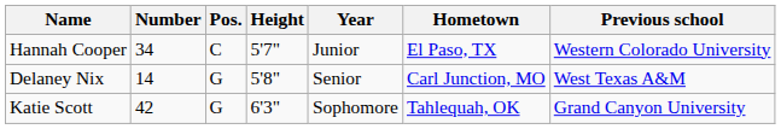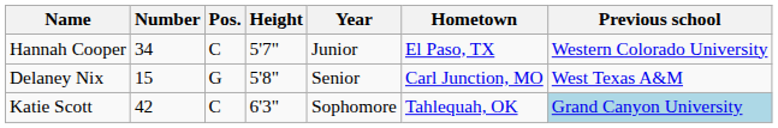Delaney Nix | Number: 14 -> 15
Katie Scott | Pos.: G -> C
Katie Scott | Previous school: no background -> lightblue background
